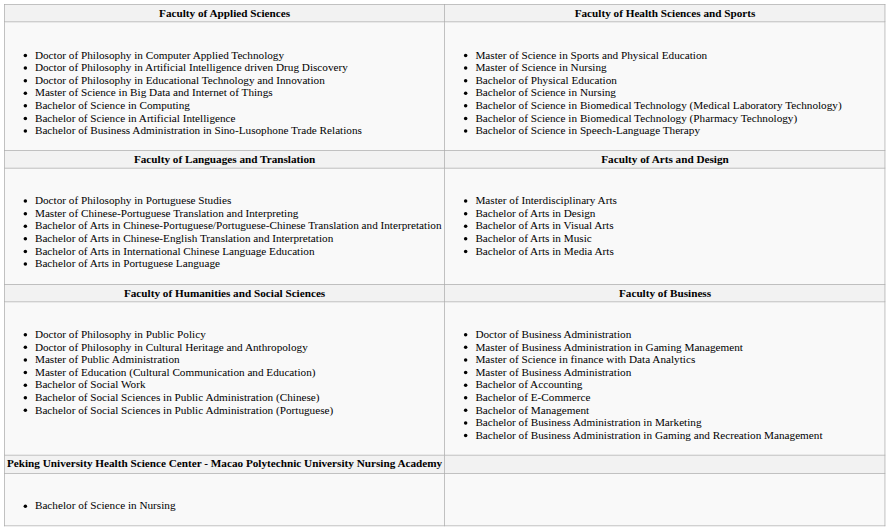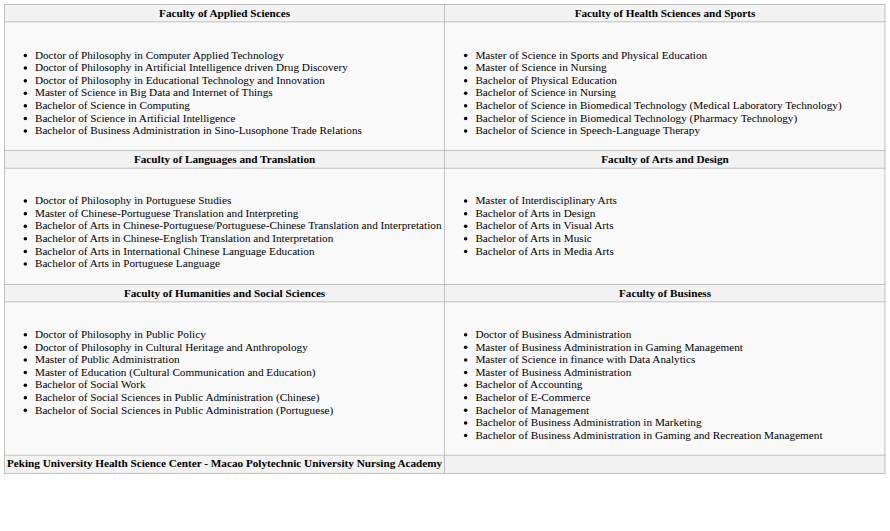- row: Bachelor of Science in Nursing
